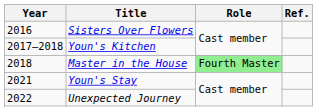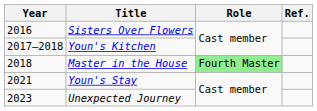Unexpected Journey | Year: 2022 -> 2023
